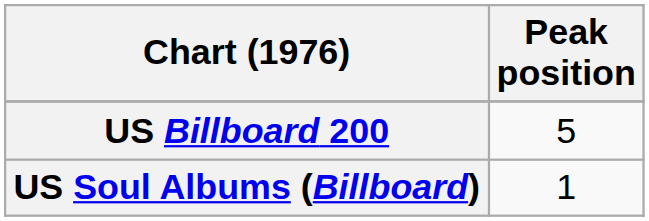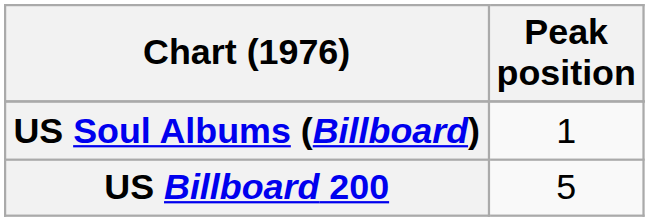rows swapped: US Billboard 200 <-> US Soul Albums (Billboard)
